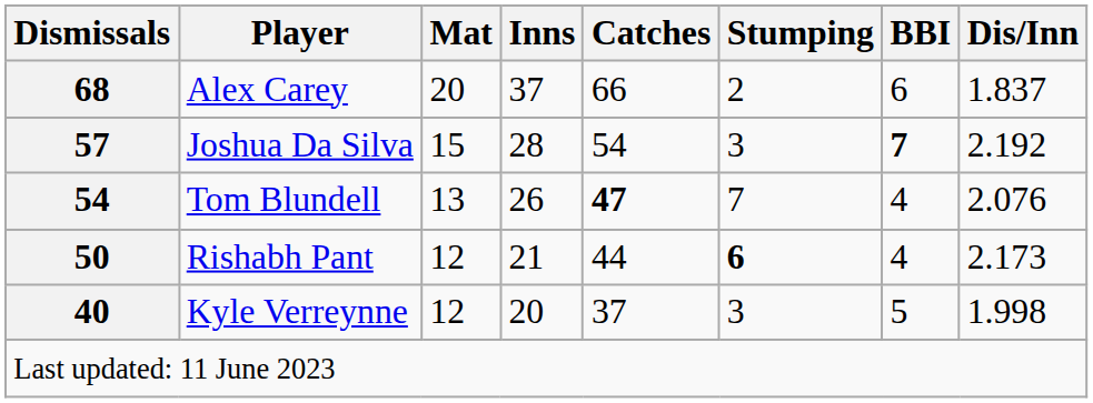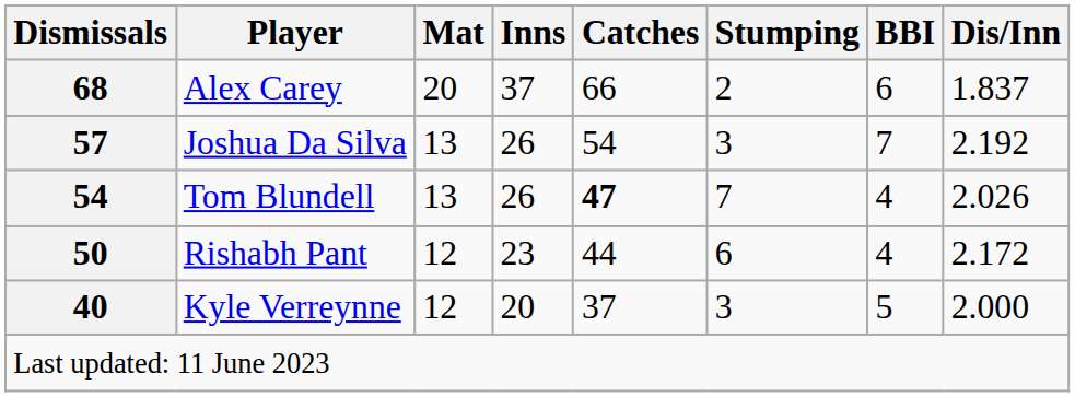Joshua Da Silva | Mat: 15 -> 13
Joshua Da Silva | Inns: 28 -> 26
Joshua Da Silva | BBI: bold -> normal
Tom Blundell | Dis/Inn: 2.076 -> 2.026
Rishabh Pant | Inns: 21 -> 23
Rishabh Pant | Stumping: bold -> normal
Rishabh Pant | Dis/Inn: 2.173 -> 2.172
Kyle Verreynne | Dis/Inn: 1.998 -> 2.000
